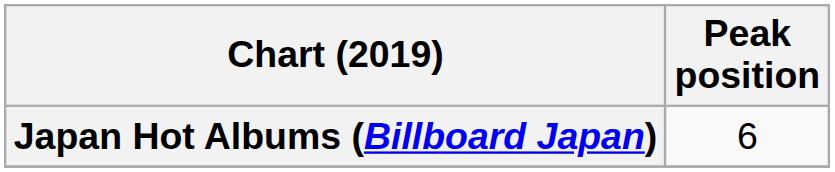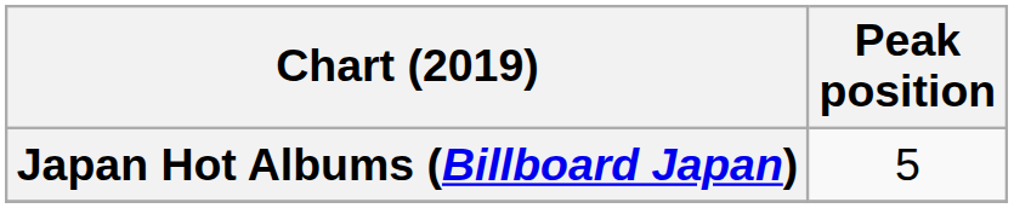Japan Hot Albums (Billboard Japan) | Peak position: 6 -> 5
